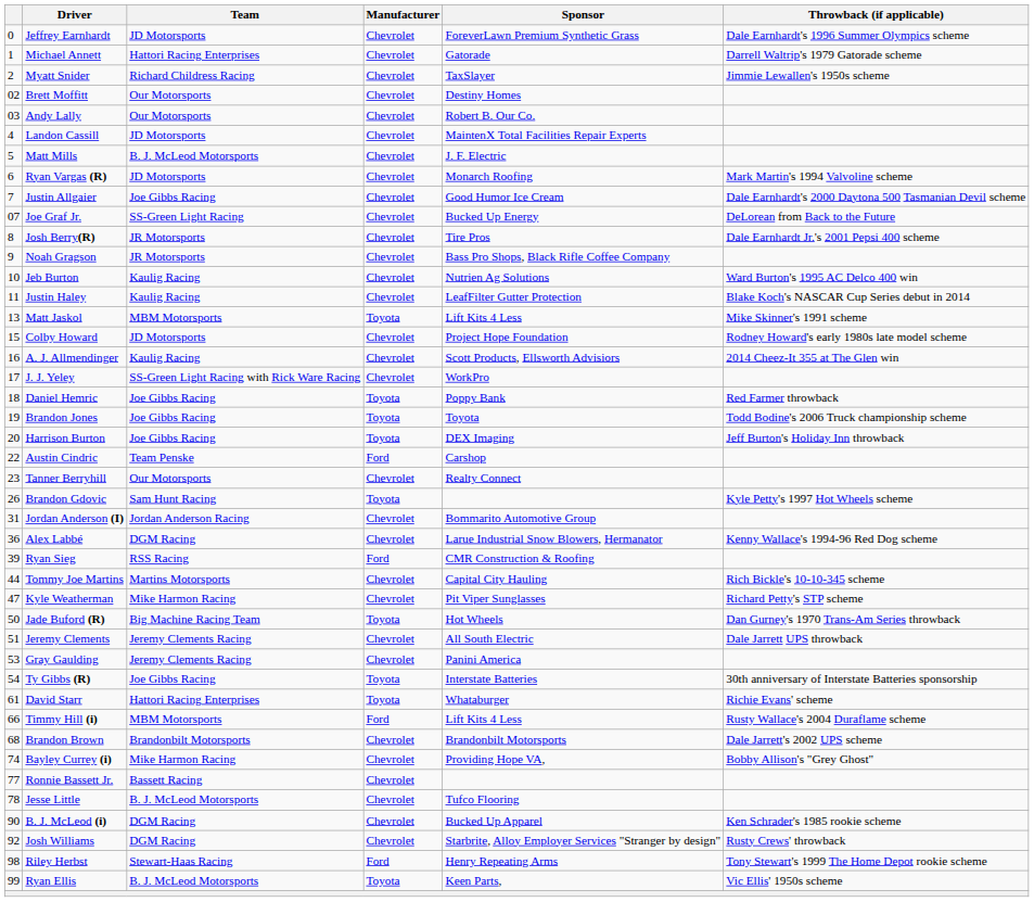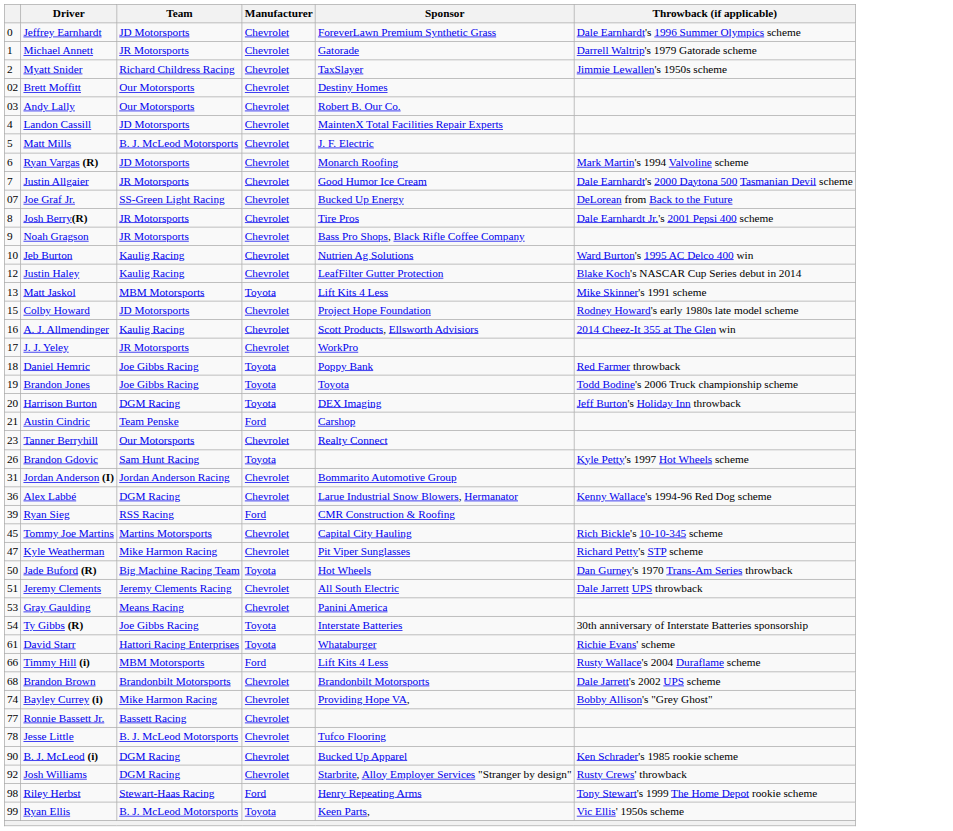Michael Annett | Team: Hattori Racing Enterprises -> JR Motorsports
Justin Allgaier | Team: Joe Gibbs Racing -> JR Motorsports
Justin Haley | column 1: 11 -> 12
J. J. Yeley | Team: SS-Green Light Racing with Rick Ware Racing -> JR Motorsports
Harrison Burton | Team: Joe Gibbs Racing -> DGM Racing
Austin Cindric | column 1: 22 -> 21
Tommy Joe Martins | column 1: 44 -> 45
Gray Gaulding | Team: Jeremy Clements Racing -> Means Racing
